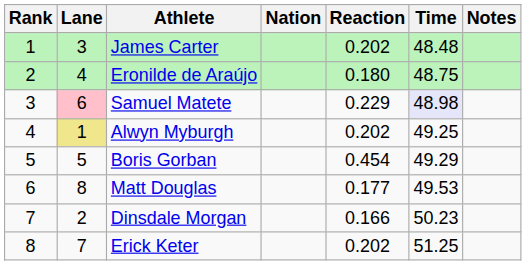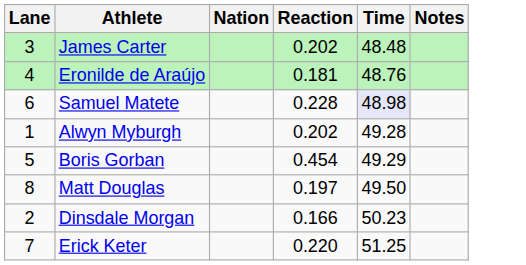- column: Rank | 1 | 2 | 3 | 4 | 5 | 6 | 7 | 8
Eronilde de Araújo | Reaction: 0.180 -> 0.181
Eronilde de Araújo | Time: 48.75 -> 48.76
Samuel Matete | Lane: pink background -> no background
Samuel Matete | Reaction: 0.229 -> 0.228
Alwyn Myburgh | Lane: khaki background -> no background
Alwyn Myburgh | Time: 49.25 -> 49.28
Matt Douglas | Reaction: 0.177 -> 0.197
Matt Douglas | Time: 49.53 -> 49.50
Erick Keter | Reaction: 0.202 -> 0.220
